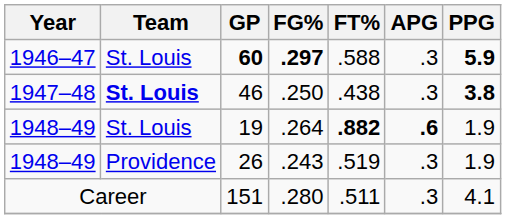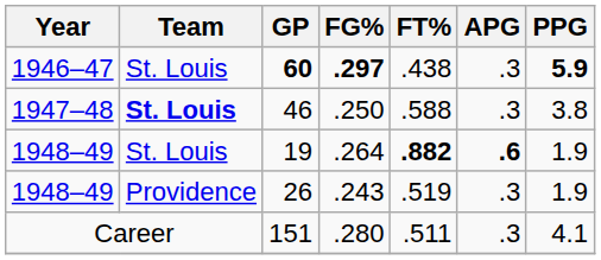60 | FT%: .588 -> .438
46 | FT%: .438 -> .588
46 | PPG: bold -> normal
